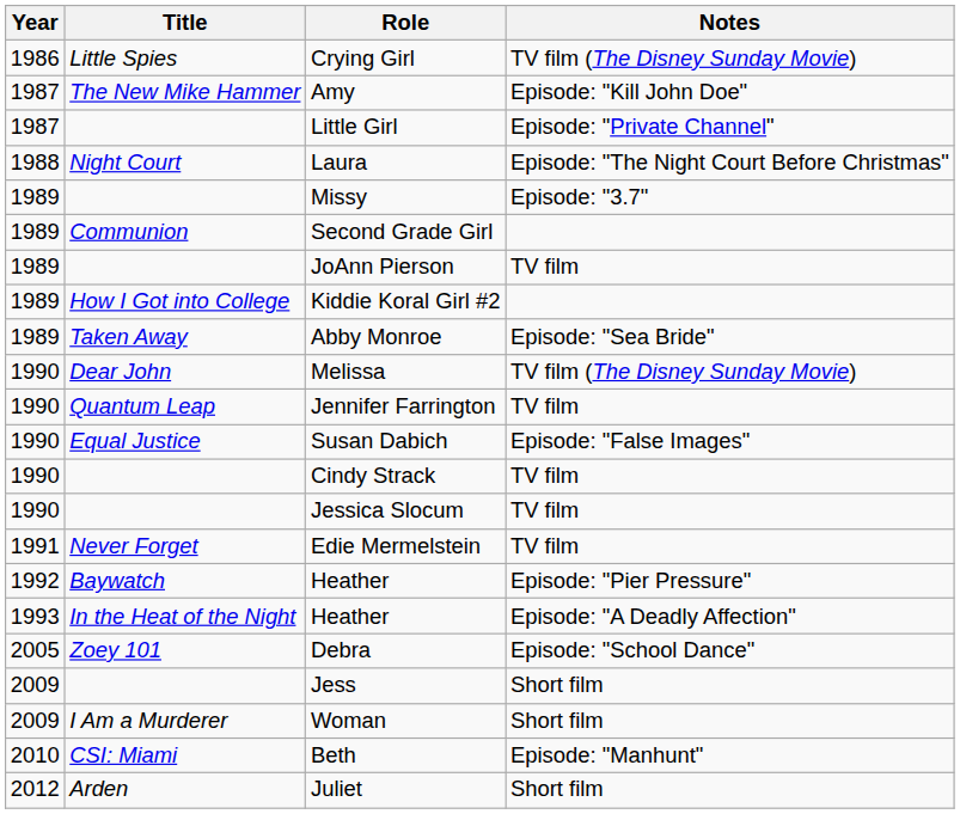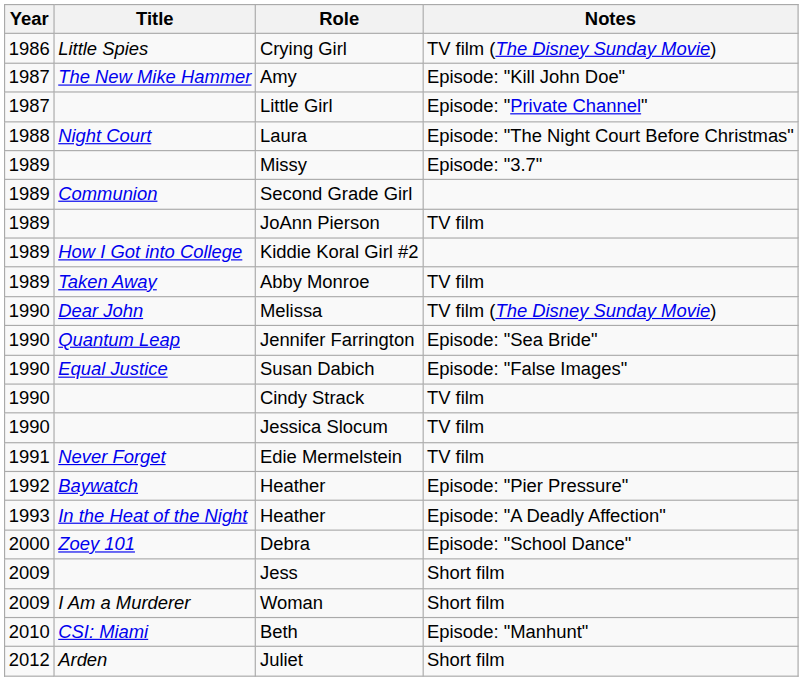Abby Monroe | Notes: Episode: "Sea Bride" -> TV film
Jennifer Farrington | Notes: TV film -> Episode: "Sea Bride"
Debra | Year: 2005 -> 2000
